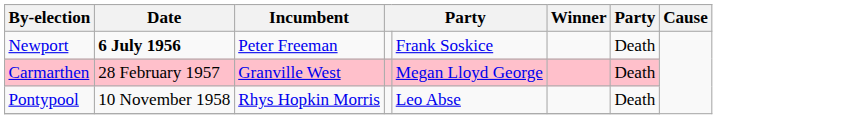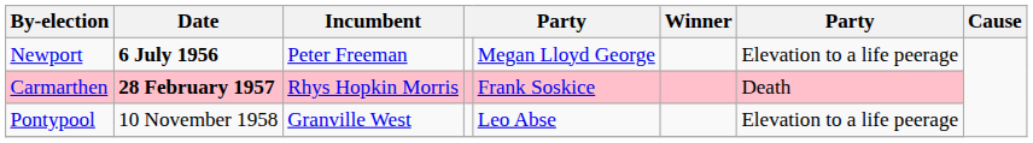Newport | column 5: Frank Soskice -> Megan Lloyd George
Newport | column 7: Death -> Elevation to a life peerage
Carmarthen | Date: normal -> bold
Carmarthen | Incumbent: Granville West -> Rhys Hopkin Morris
Carmarthen | column 5: Megan Lloyd George -> Frank Soskice
Pontypool | Incumbent: Rhys Hopkin Morris -> Granville West
Pontypool | column 7: Death -> Elevation to a life peerage
